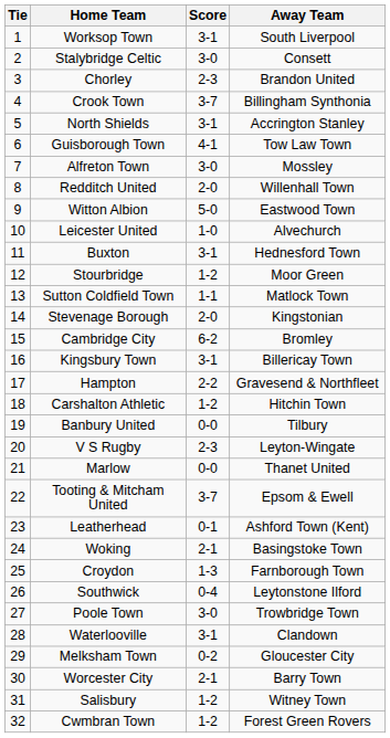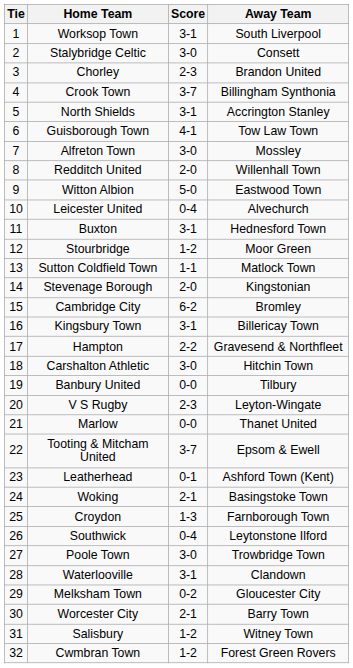Leicester United | Score: 1-0 -> 0-4
Carshalton Athletic | Score: 1-2 -> 3-0
